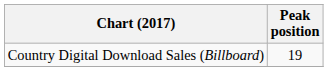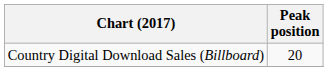Country Digital Download Sales (Billboard) | Peak position: 19 -> 20
